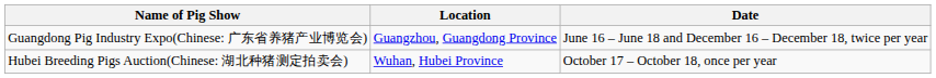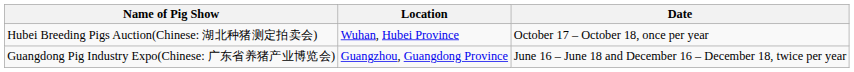rows swapped: Guangdong Pig Industry Expo(Chinese: 广东省养猪产业博览会) <-> Hubei Breeding Pigs Auction(Chinese: 湖北种猪测定拍卖会)
